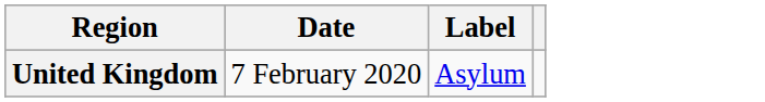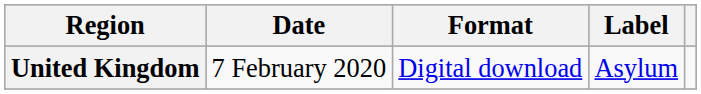+ column: Format | Digital download
